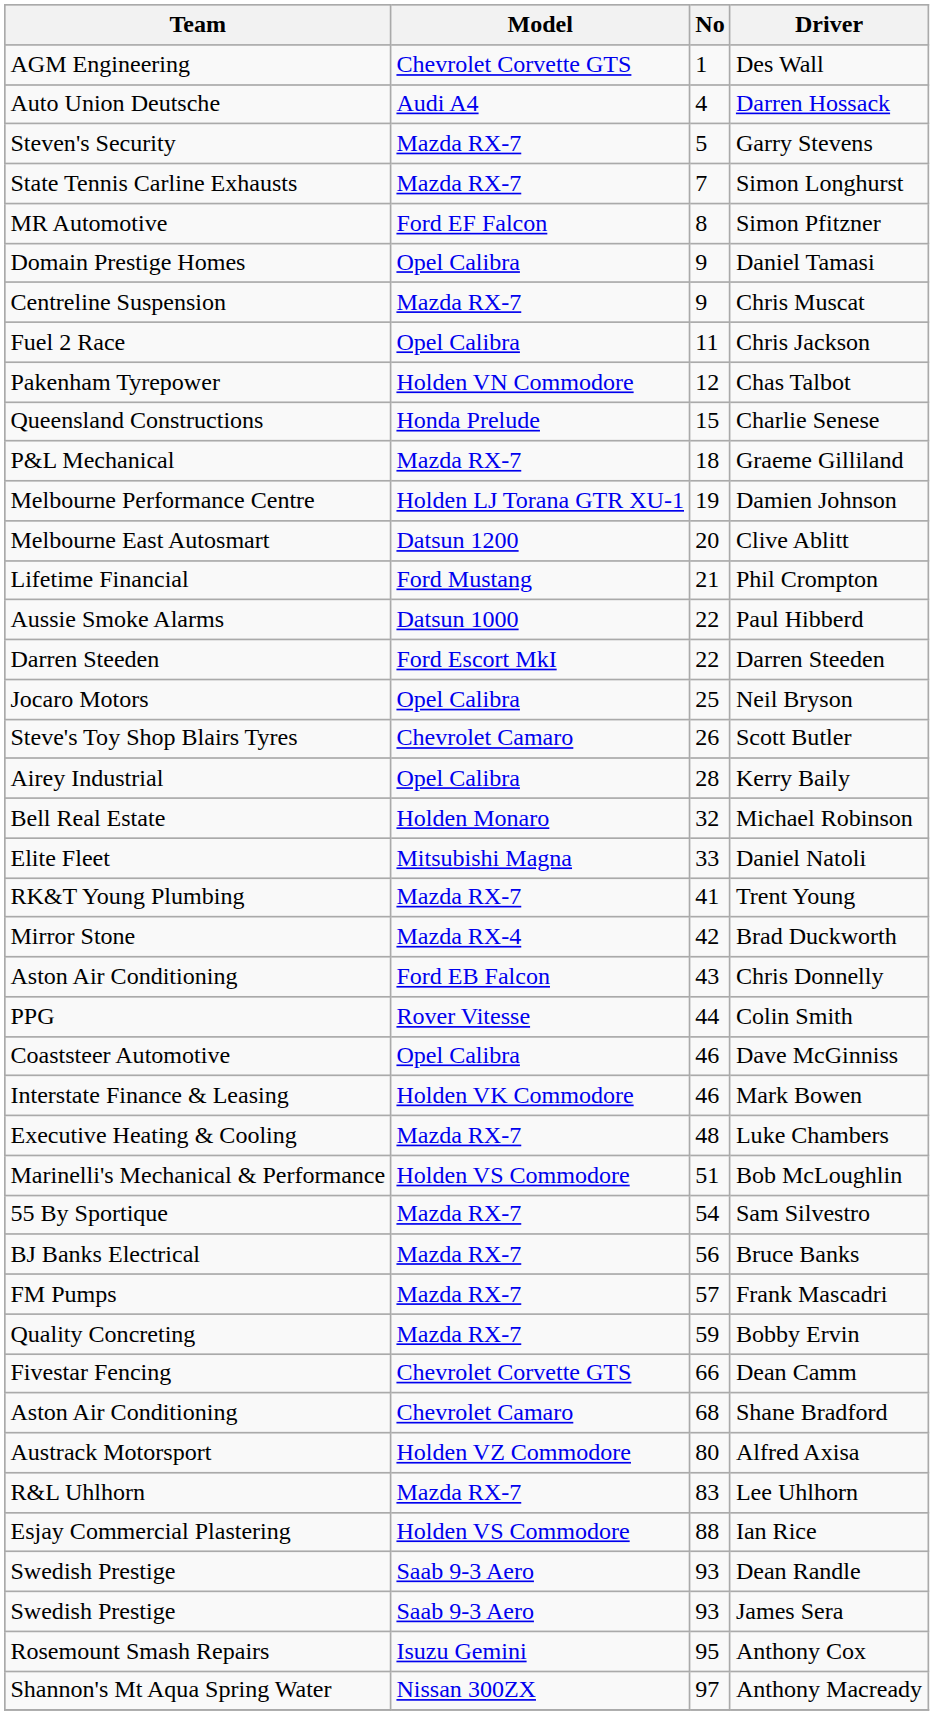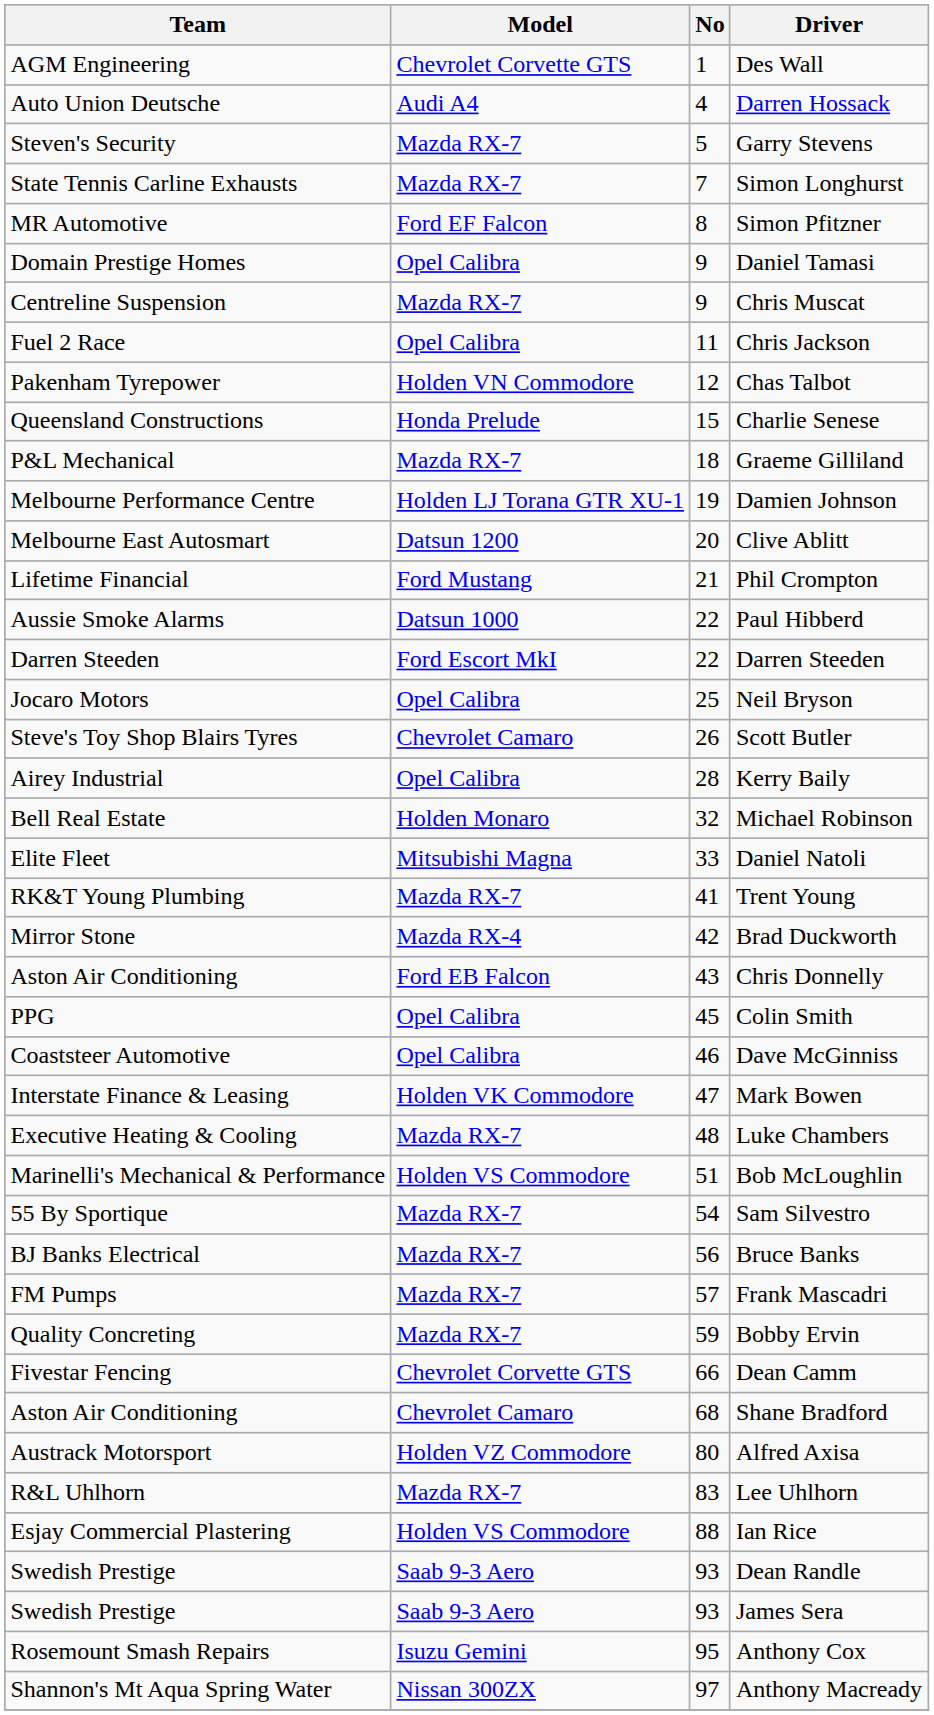Colin Smith | Model: Rover Vitesse -> Opel Calibra
Colin Smith | No: 44 -> 45
Mark Bowen | No: 46 -> 47
